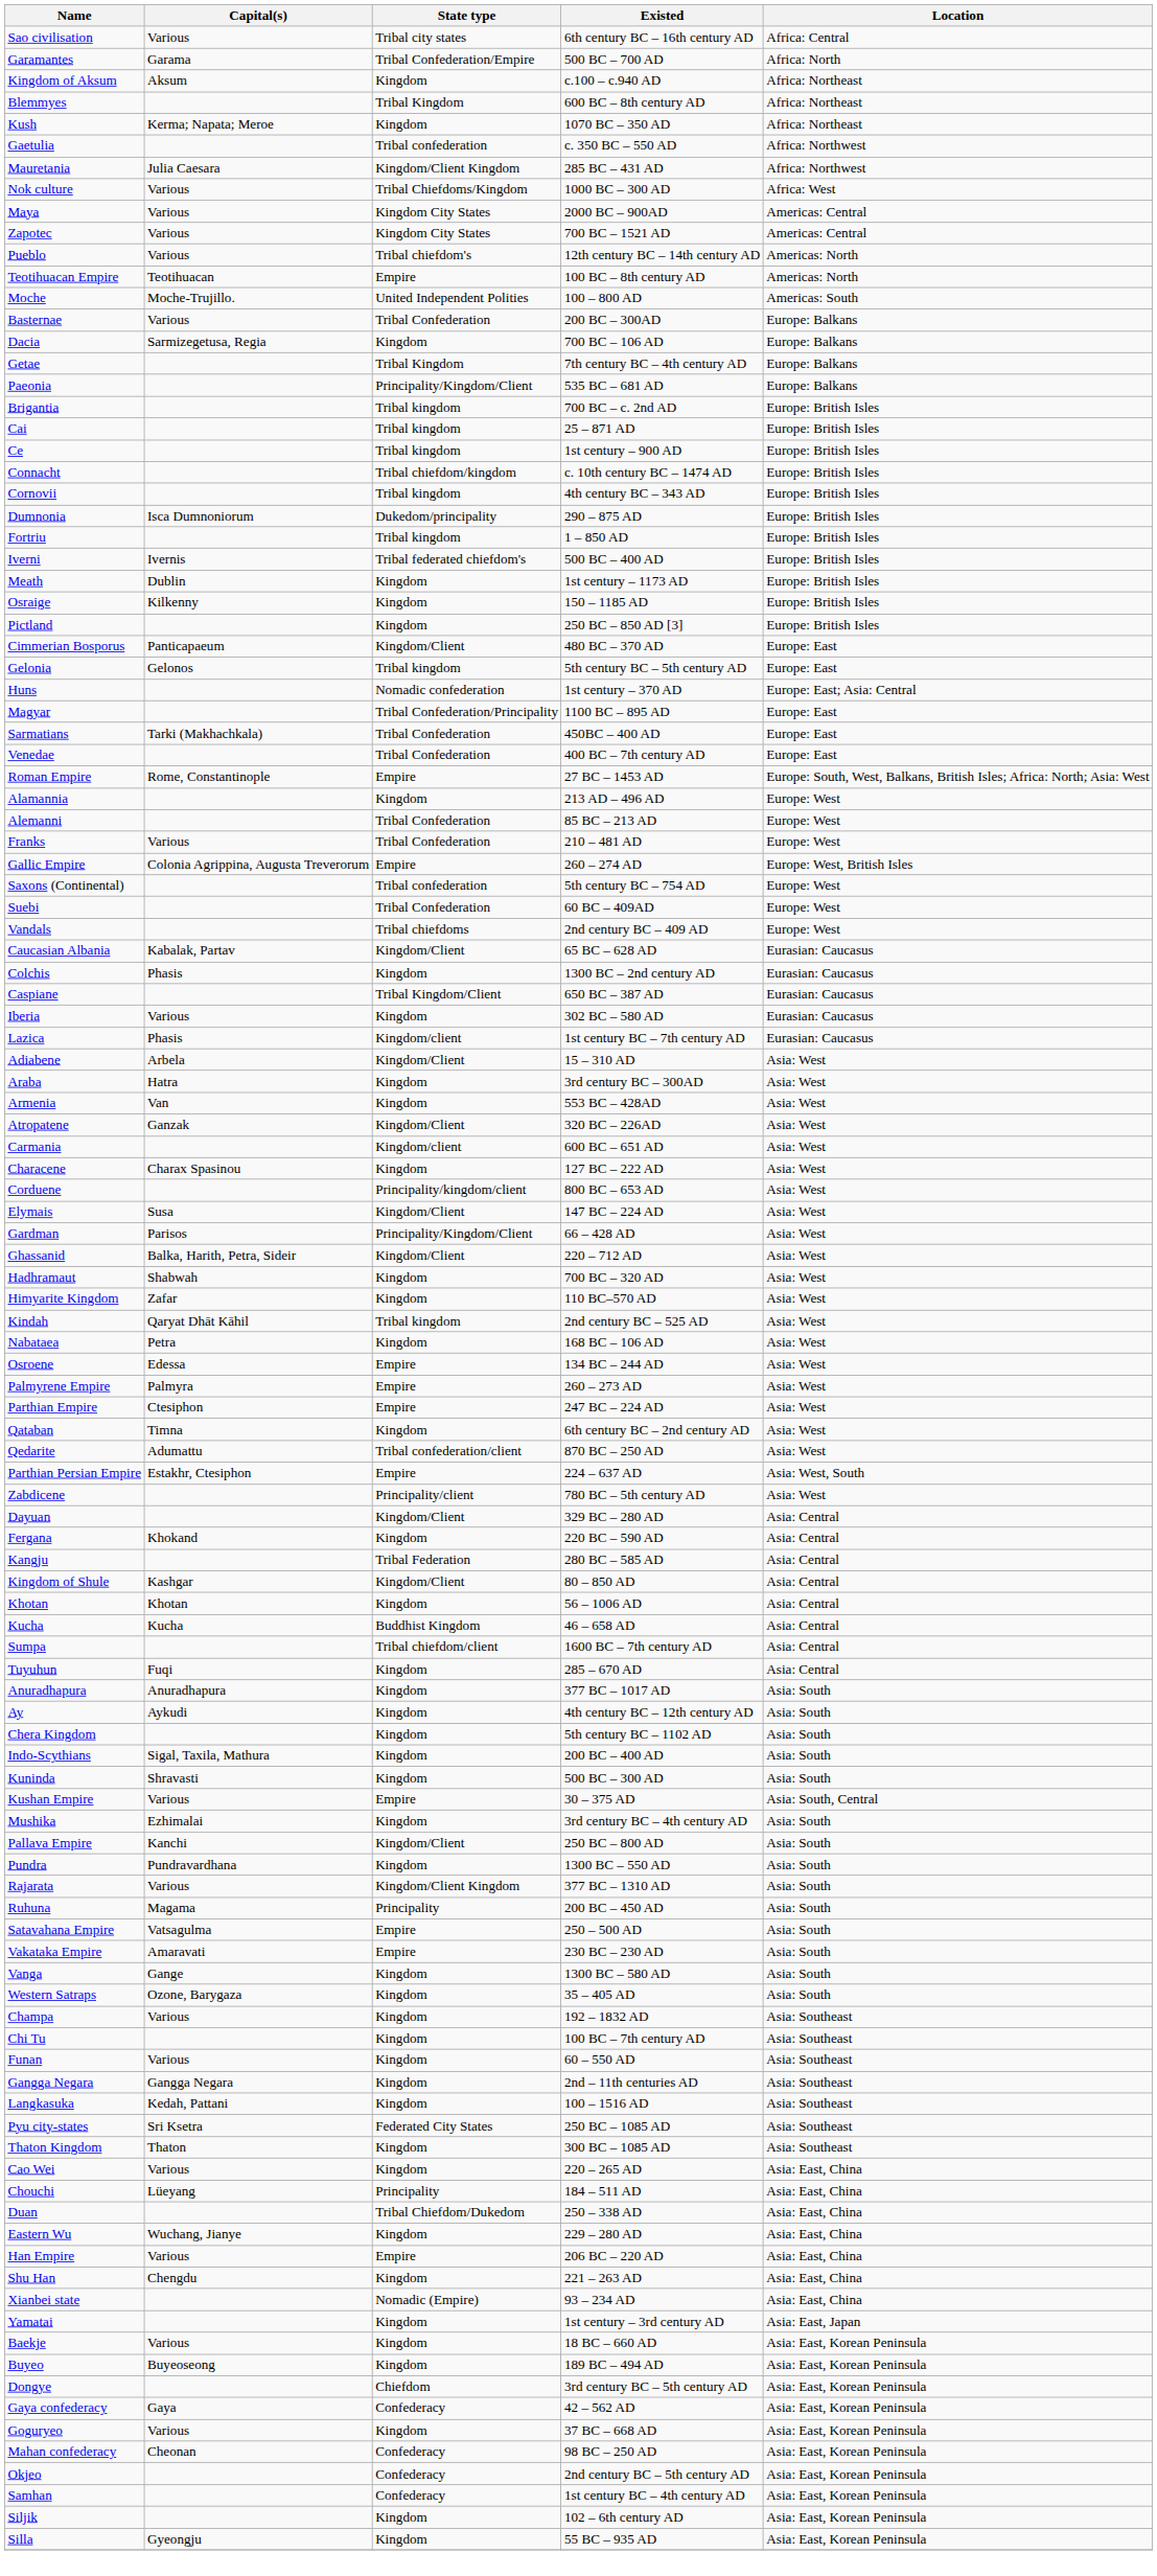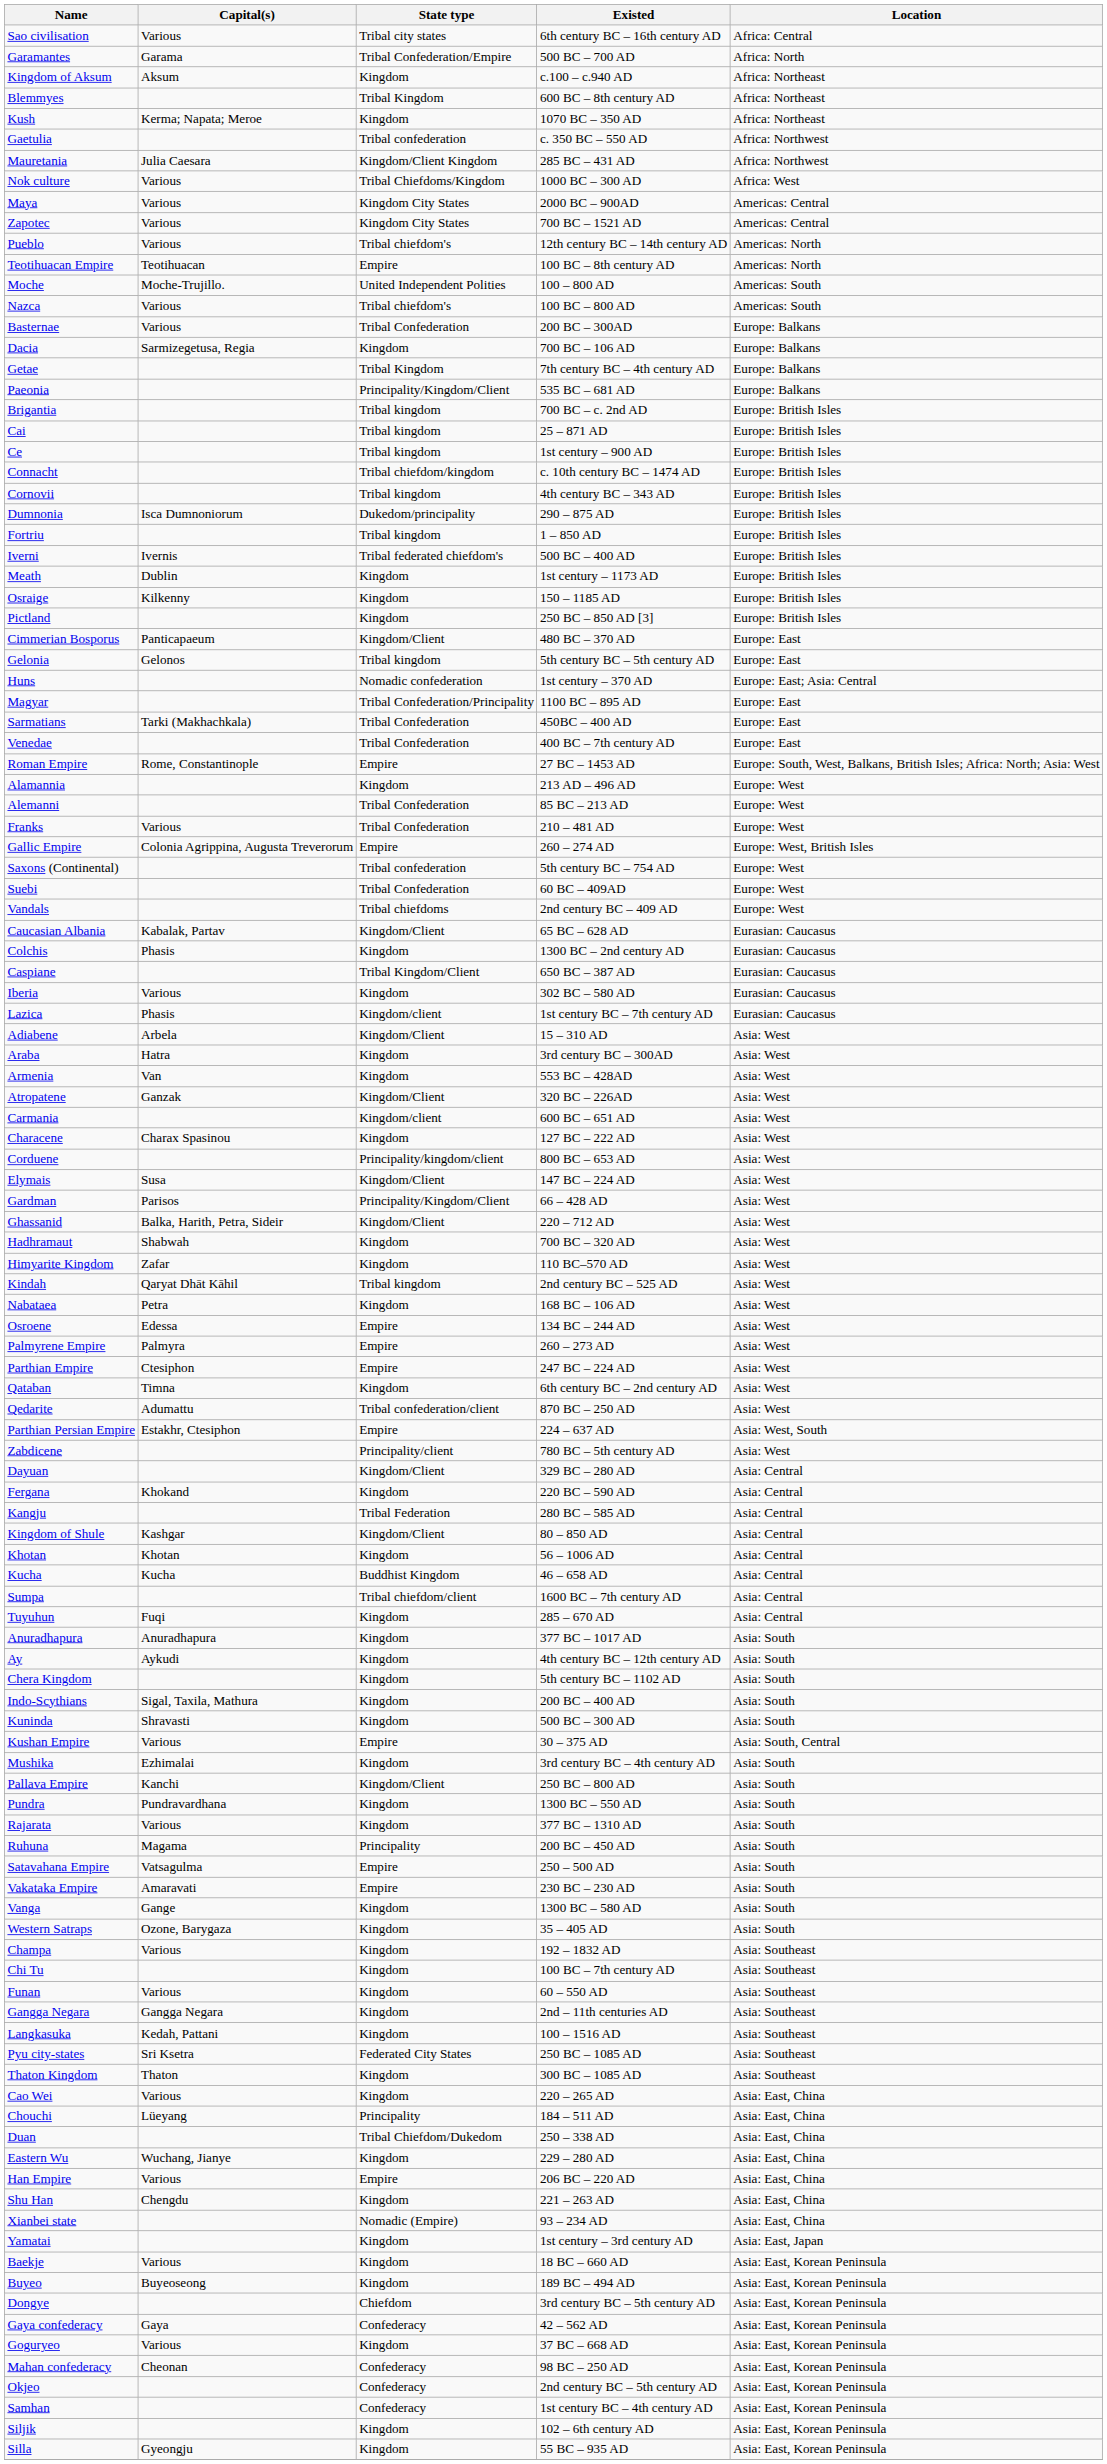+ row: Nazca | Various | Tribal chiefdom's | 100 BC – 800 AD | Americas: South
Rajarata | State type: Kingdom/Client Kingdom -> Kingdom
